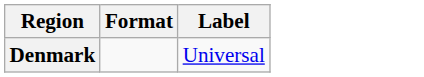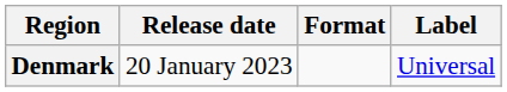+ column: Release date | 20 January 2023
